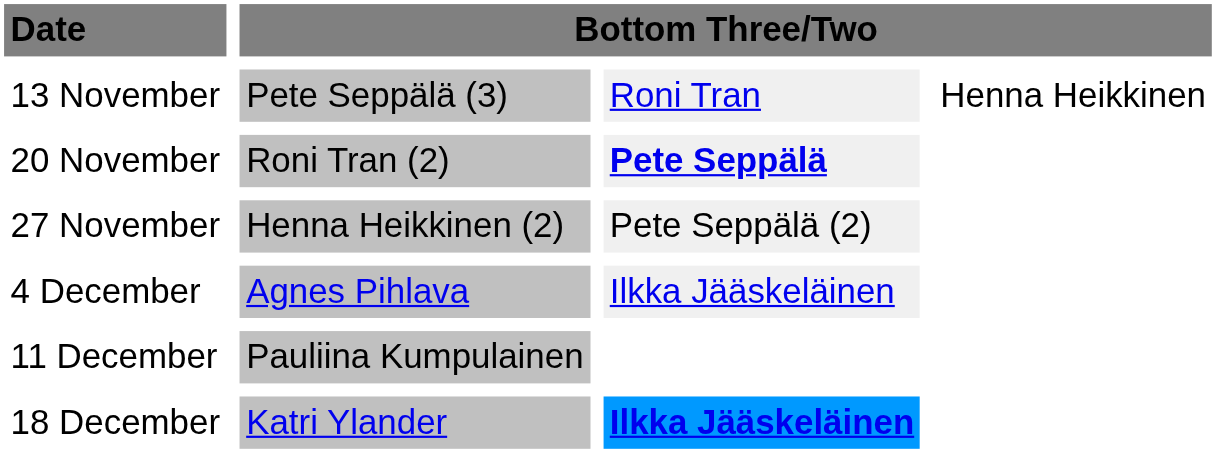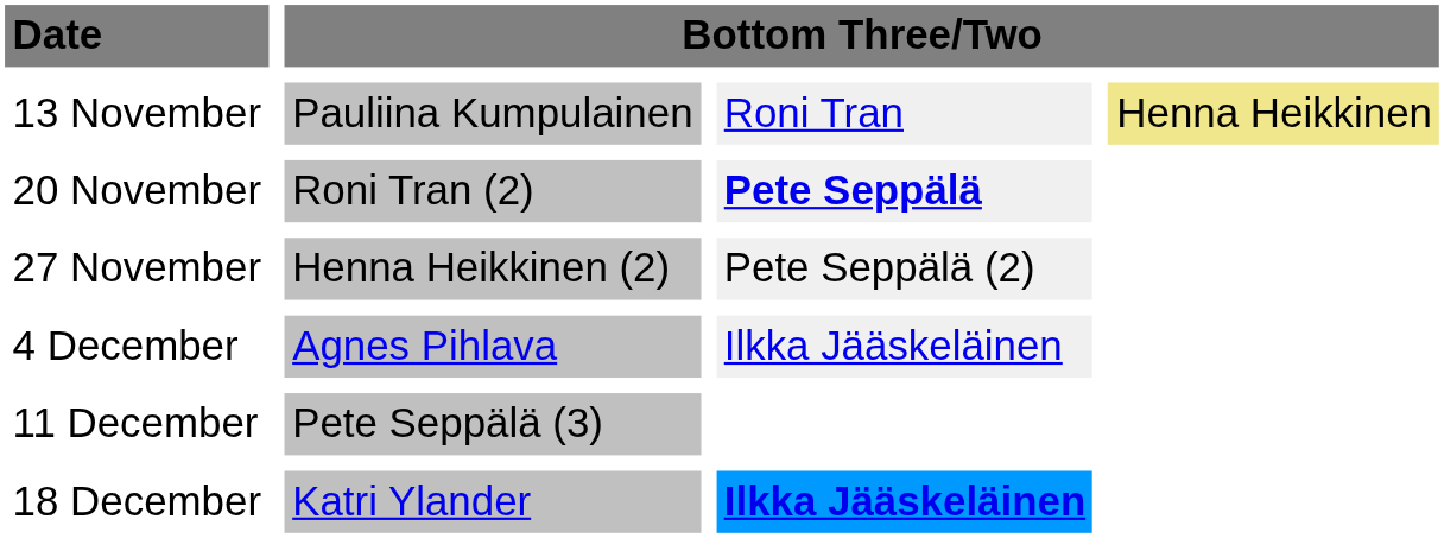13 November | column 2: Pete Seppälä (3) -> Pauliina Kumpulainen
13 November | column 4: no background -> khaki background
11 December | column 2: Pauliina Kumpulainen -> Pete Seppälä (3)
